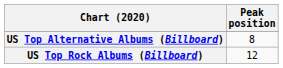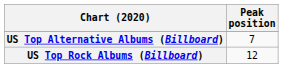US Top Alternative Albums (Billboard) | Peak position: 8 -> 7
